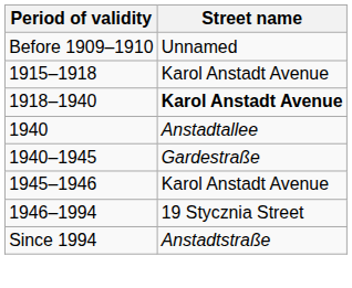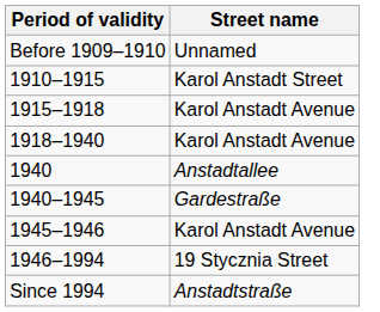+ row: 1910–1915 | Karol Anstadt Street
1918–1940 | Street name: bold -> normal
